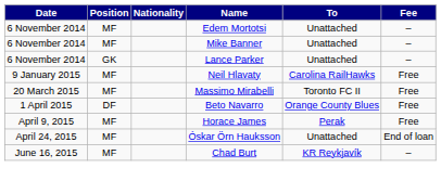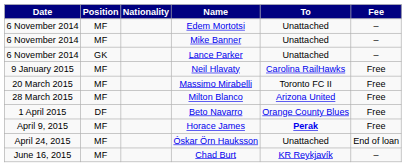+ row: 28 March 2015 | MF | Milton Blanco | Arizona United | Free
Horace James | To: normal -> bold
